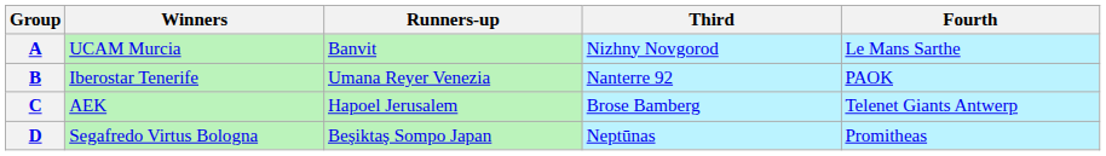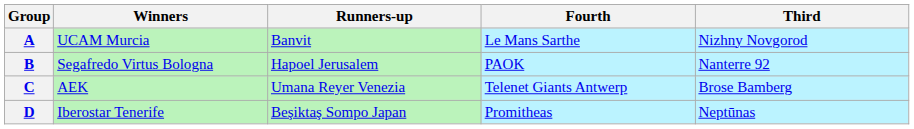columns swapped: Third <-> Fourth
B | Winners: Iberostar Tenerife -> Segafredo Virtus Bologna
B | Runners-up: Umana Reyer Venezia -> Hapoel Jerusalem
C | Runners-up: Hapoel Jerusalem -> Umana Reyer Venezia
D | Winners: Segafredo Virtus Bologna -> Iberostar Tenerife
